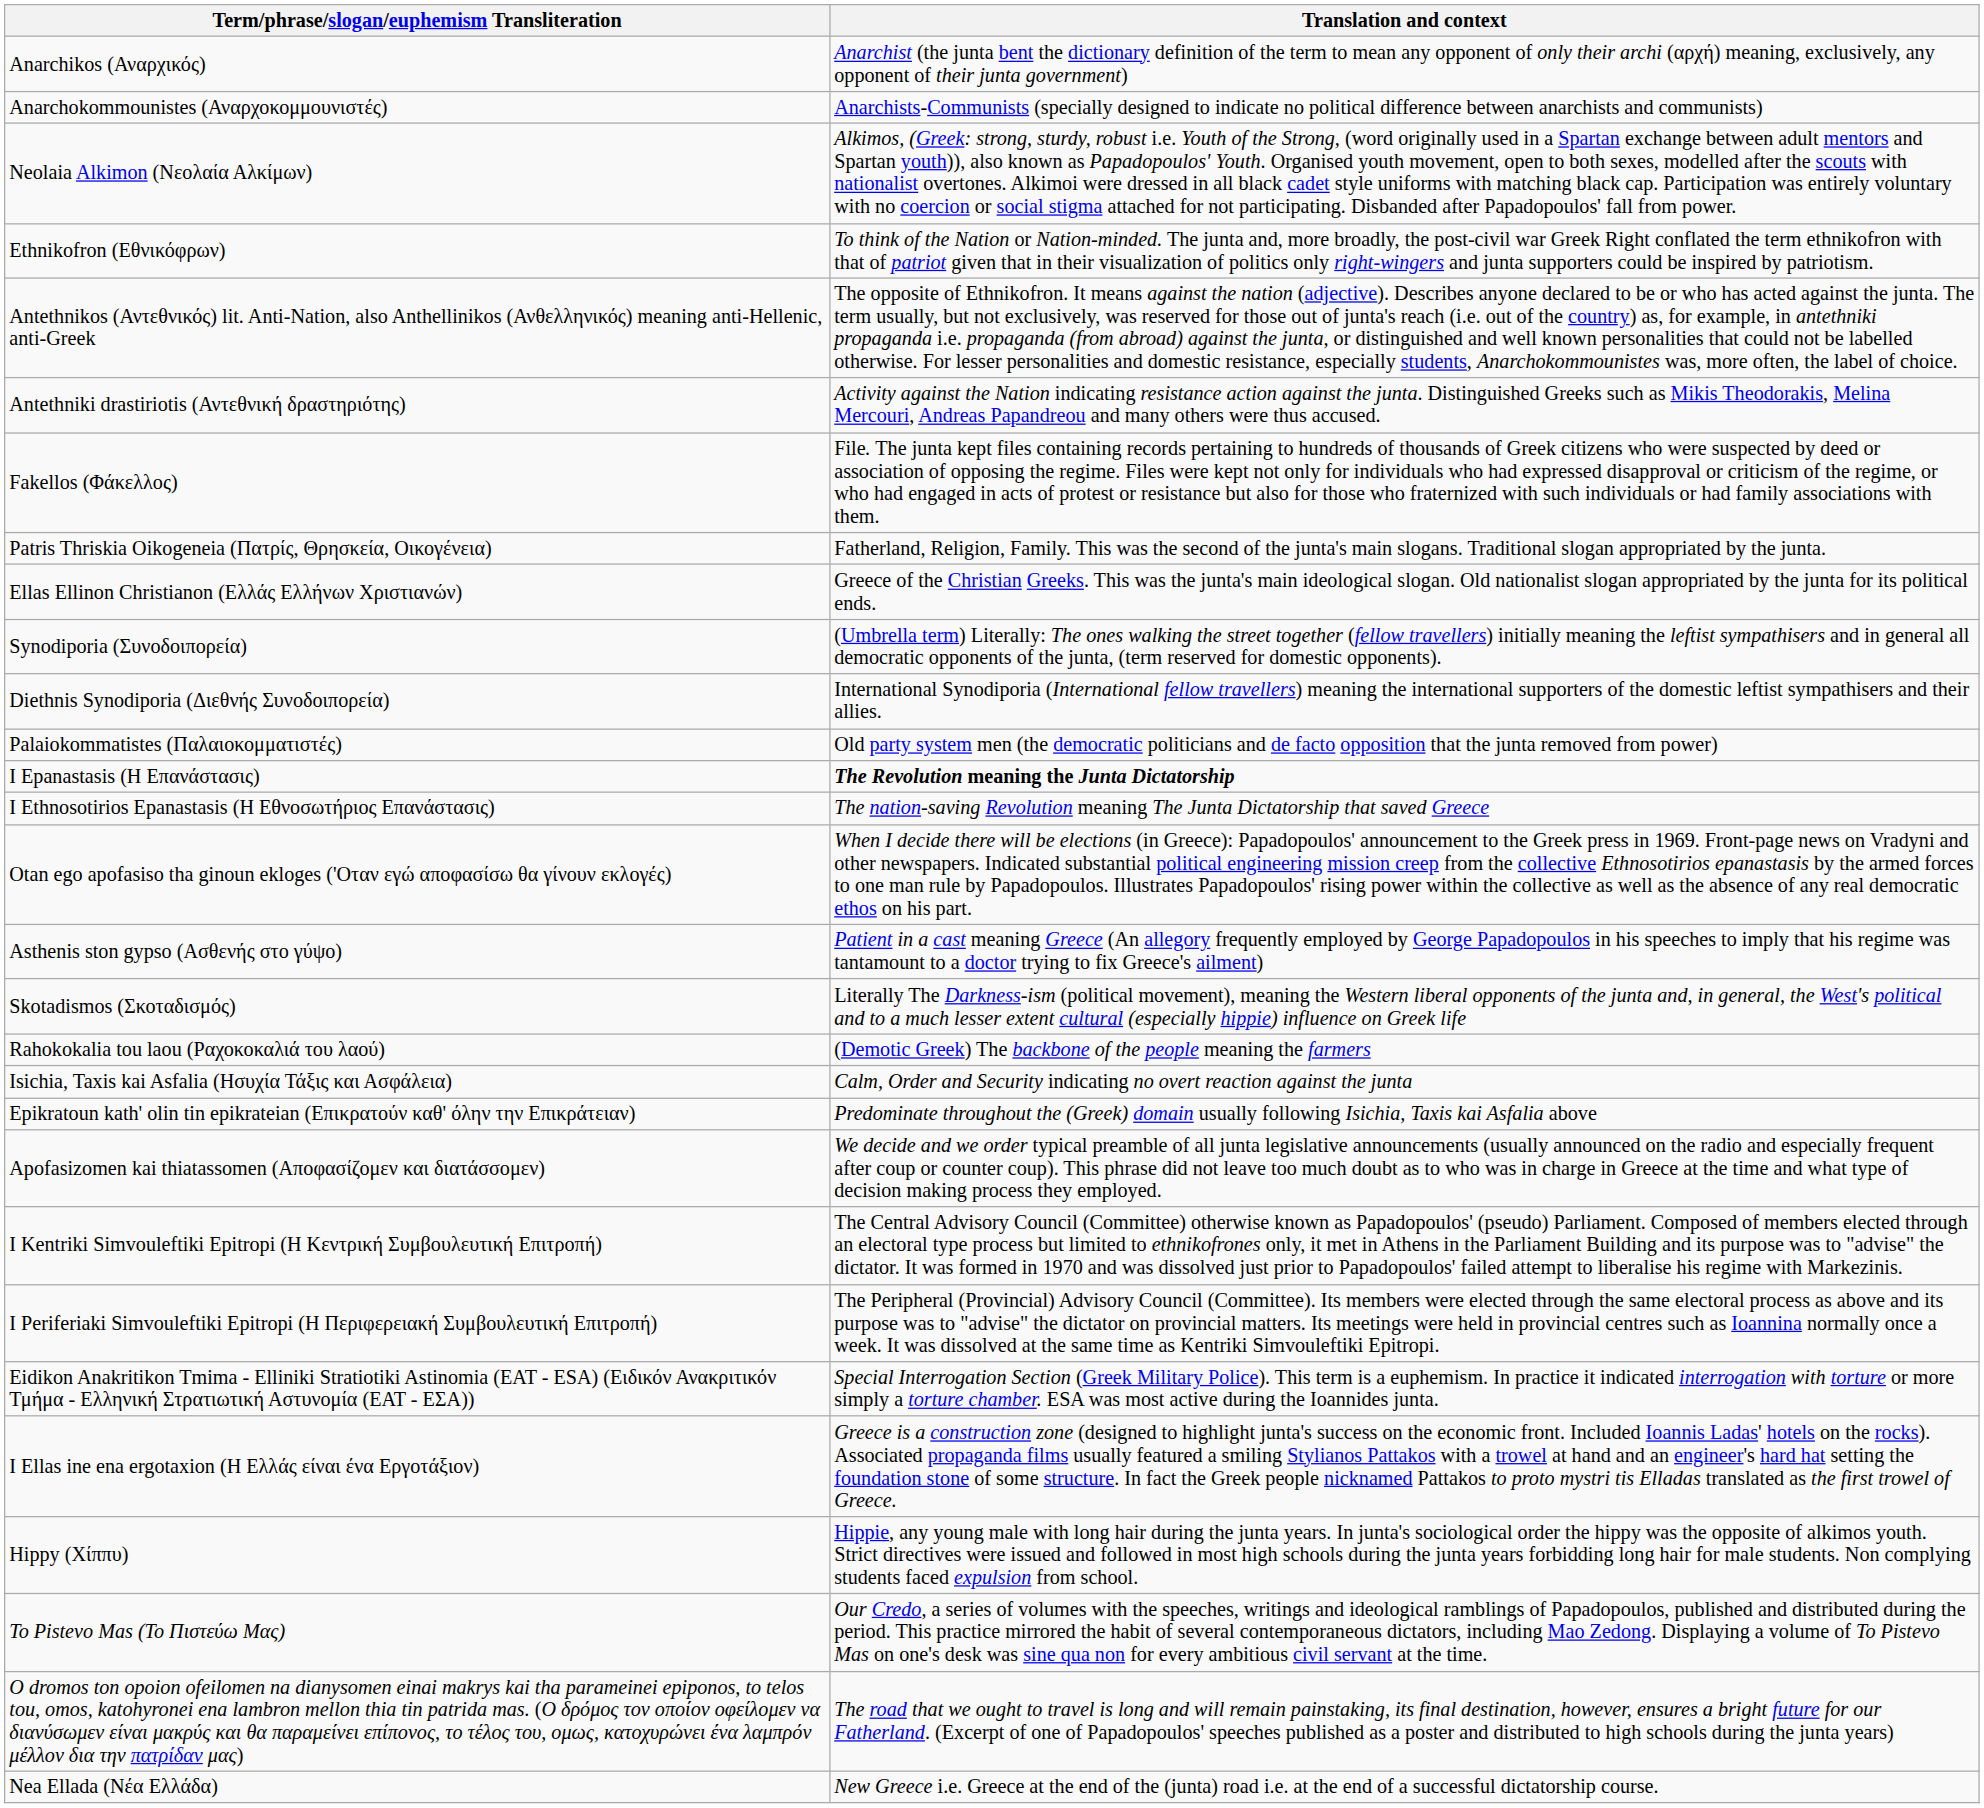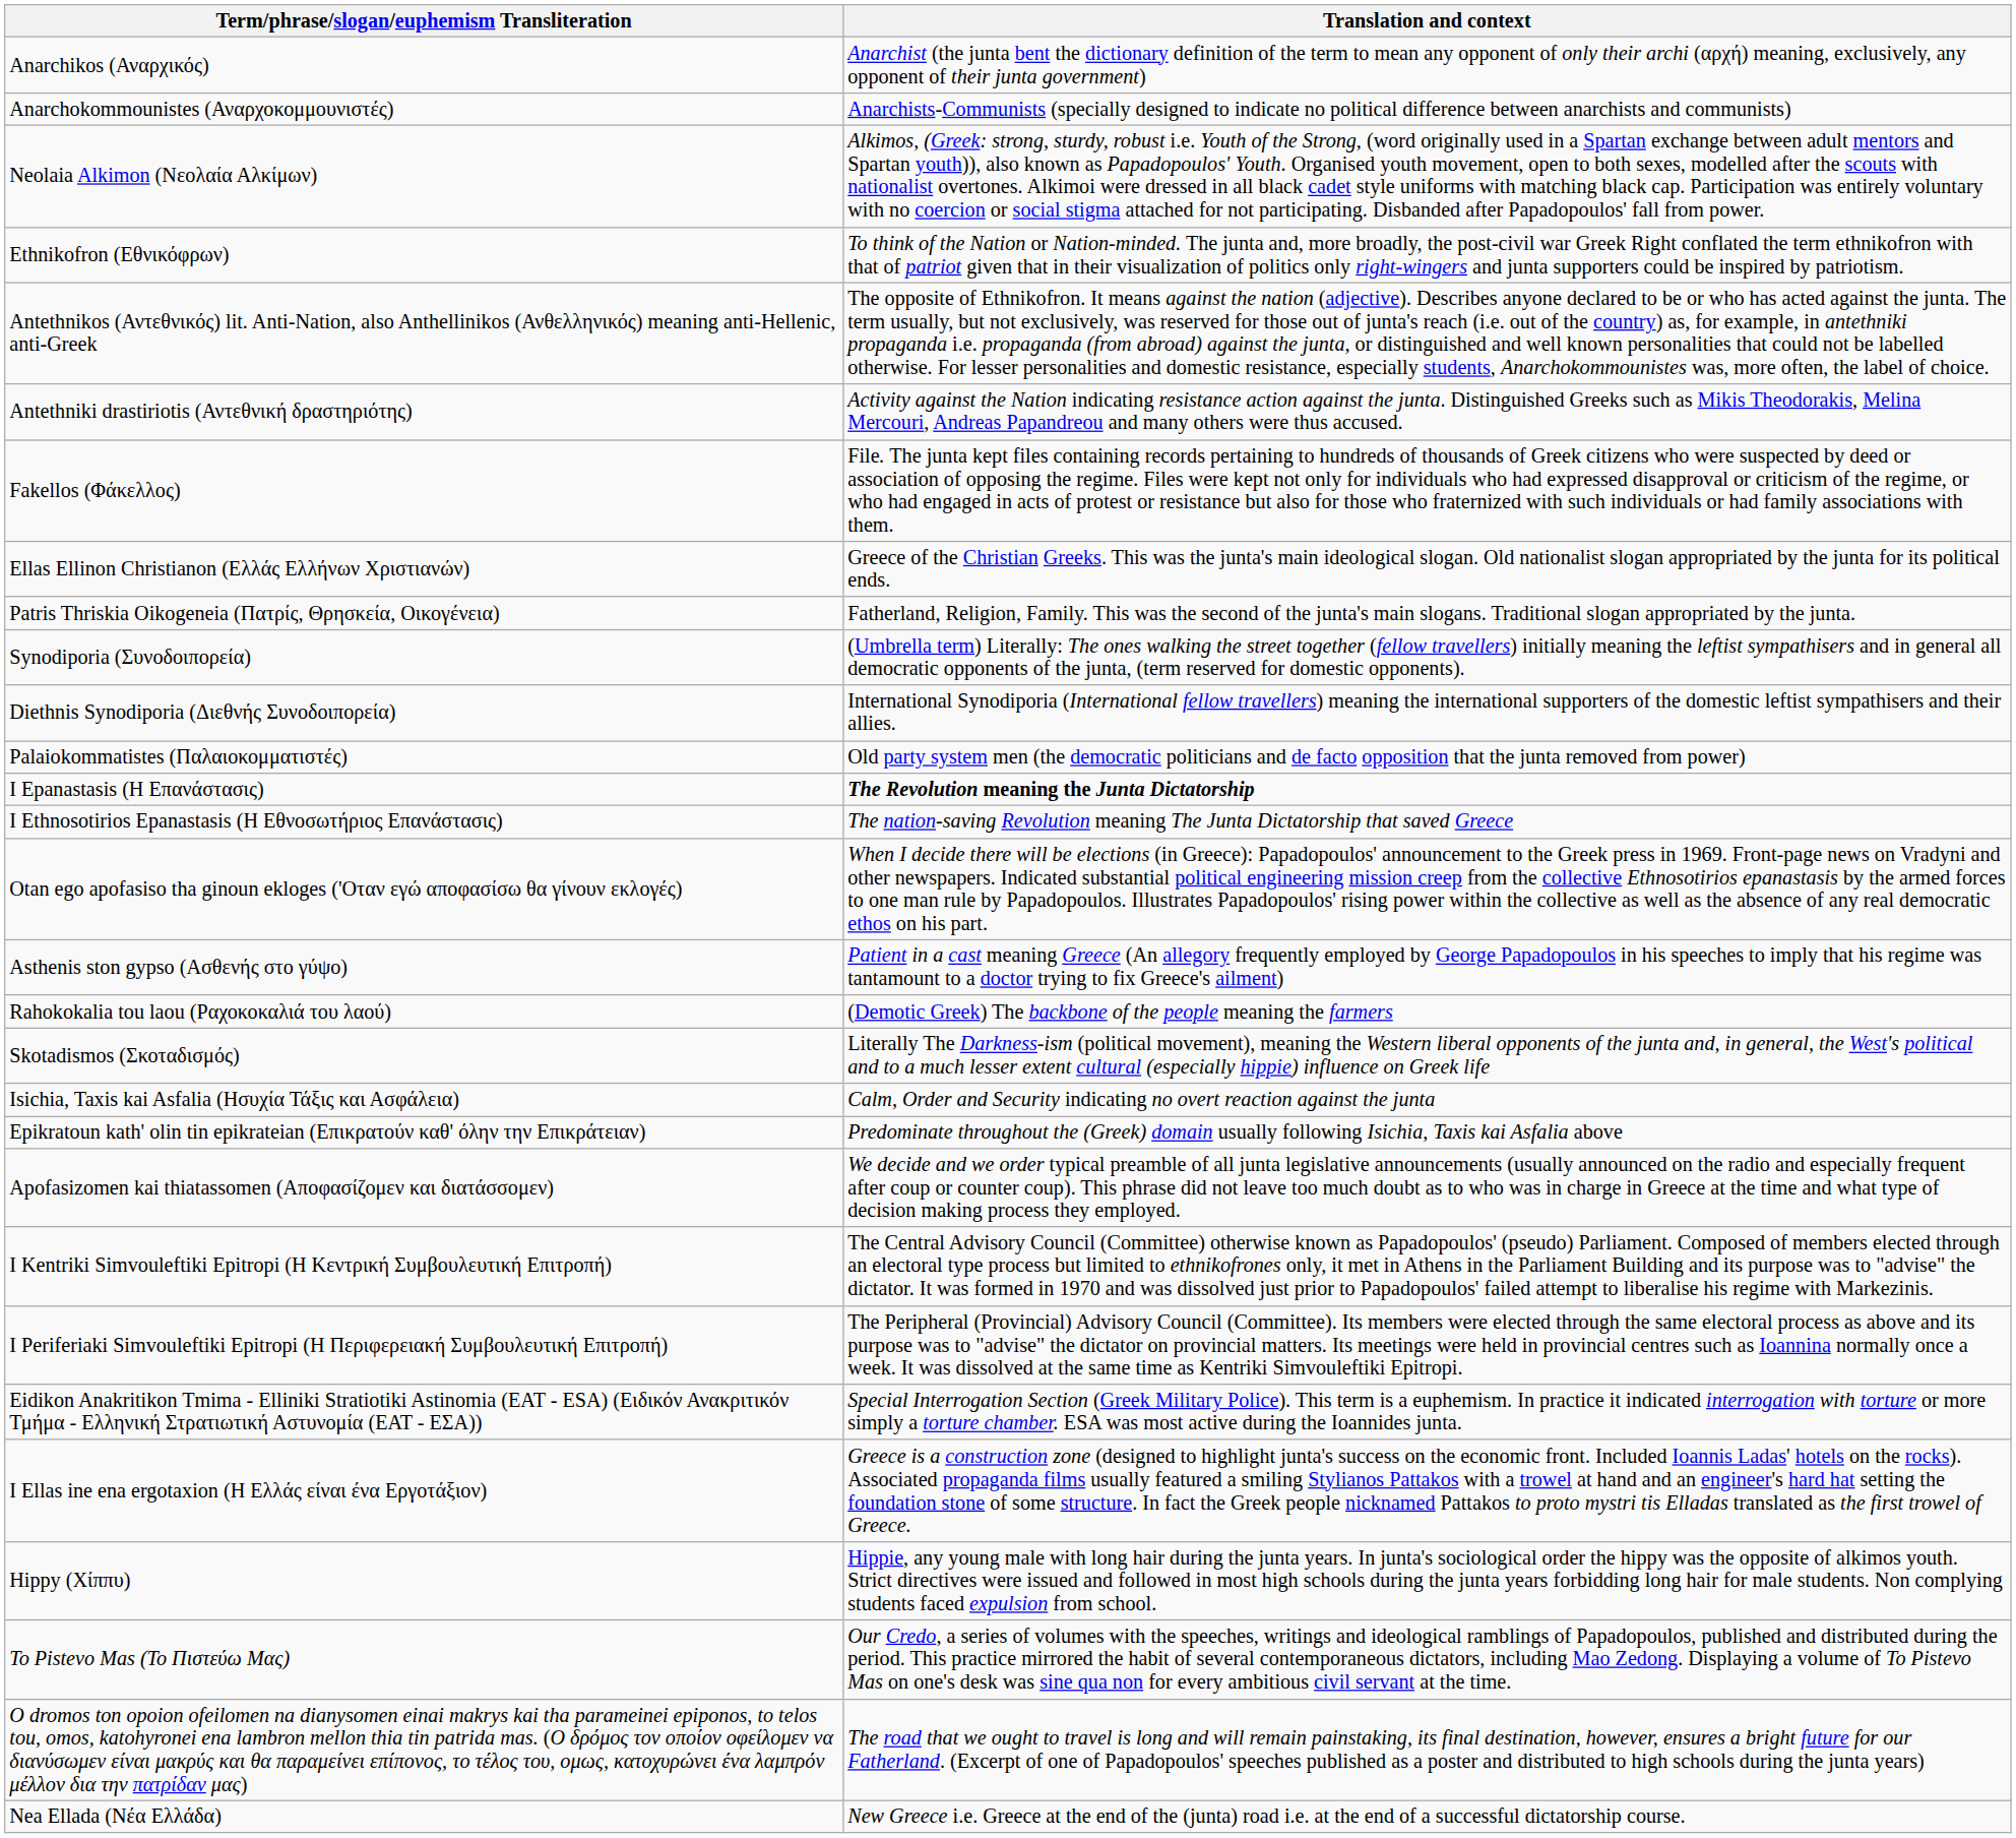rows swapped: Ellas Ellinon Christianon (Ελλάς Ελλήνων Χριστιανών) <-> Patris Thriskia Oikogeneia (Πατρίς, Θρησκεία, Οικογένεια)
rows swapped: Rahokokalia tou laou (Ραχοκοκαλιά του λαού) <-> Skotadismos (Σκοταδισμός)
